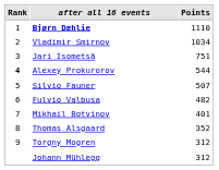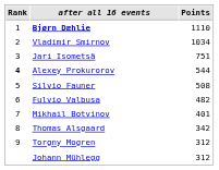Silvio Fauner | Points: 507 -> 508
Thomas Alsgaard | Points: 352 -> 342
